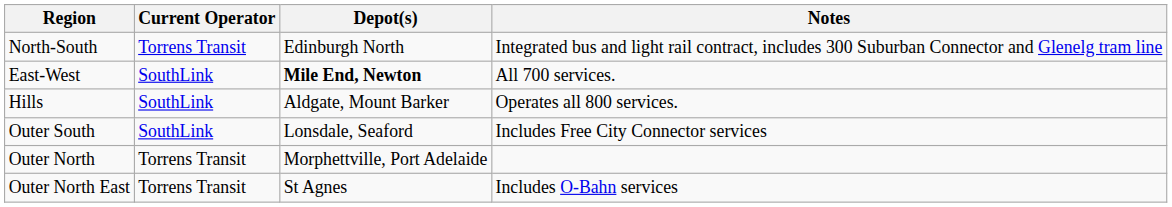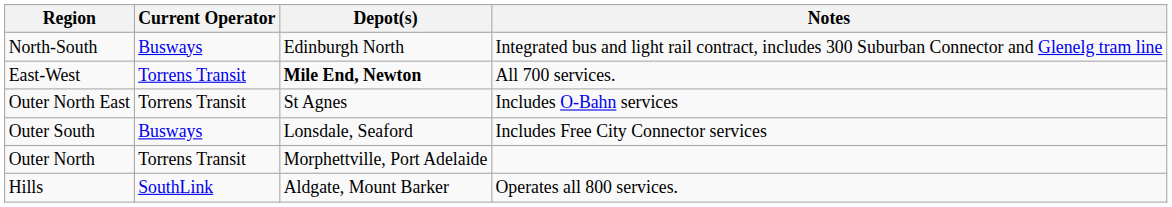North-South | Current Operator: Torrens Transit -> Busways
East-West | Current Operator: SouthLink -> Torrens Transit
rows swapped: Outer North East <-> Hills
Outer South | Current Operator: SouthLink -> Busways
